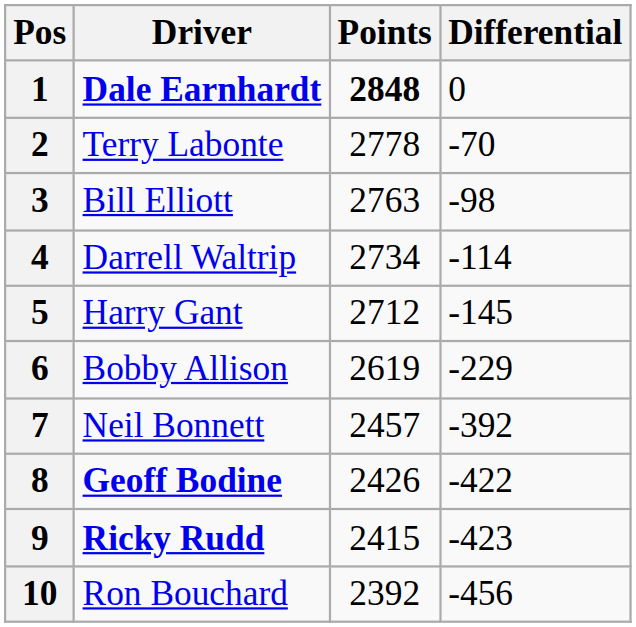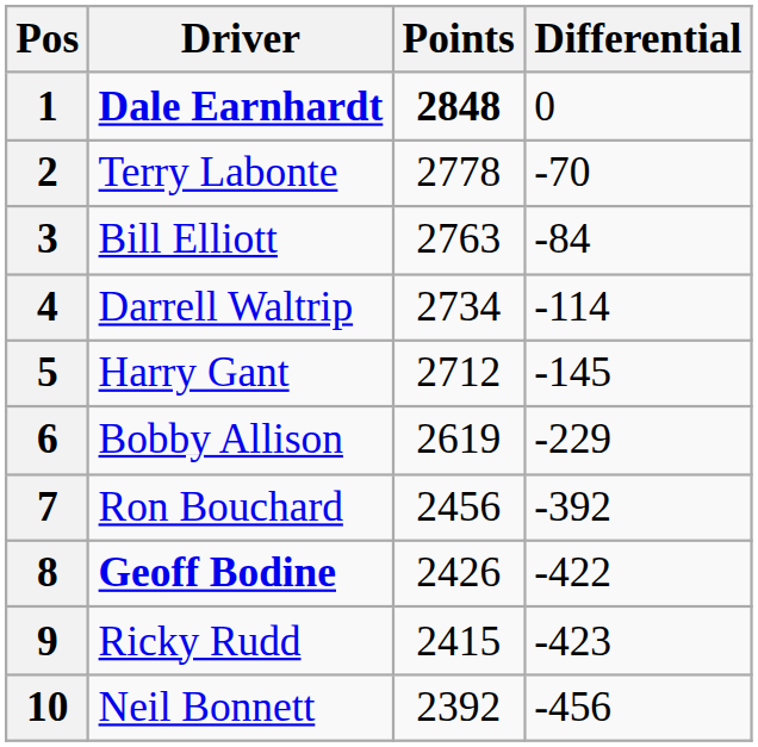3 | Differential: -98 -> -84
7 | Driver: Neil Bonnett -> Ron Bouchard
7 | Points: 2457 -> 2456
9 | Driver: bold -> normal
10 | Driver: Ron Bouchard -> Neil Bonnett
